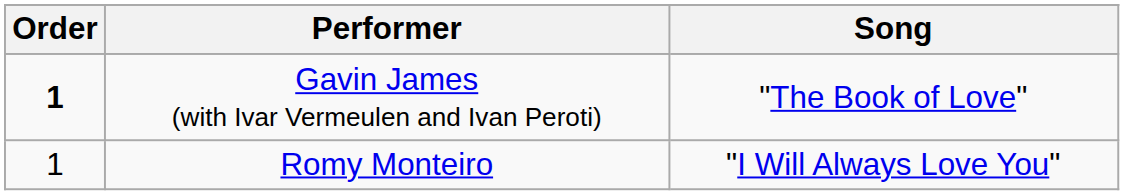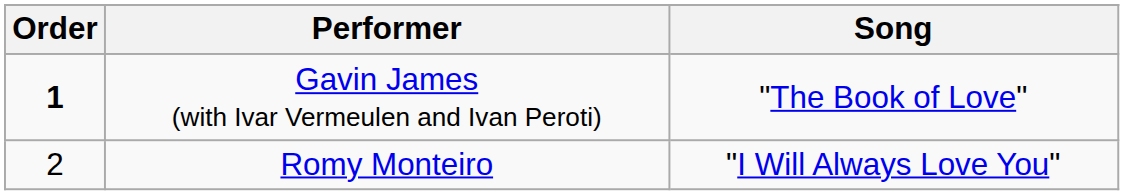Romy Monteiro | Order: 1 -> 2
